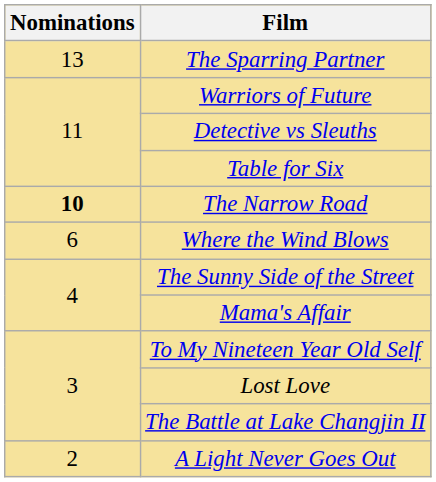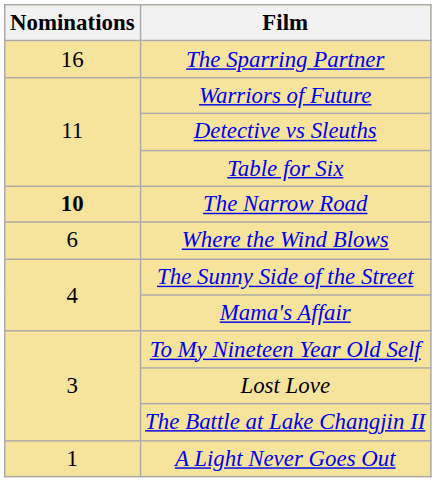The Sparring Partner | Nominations: 13 -> 16
A Light Never Goes Out | Nominations: 2 -> 1
